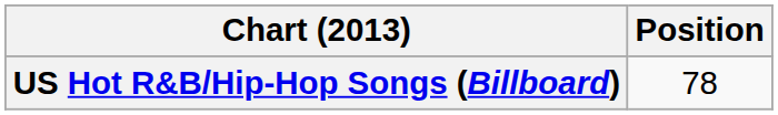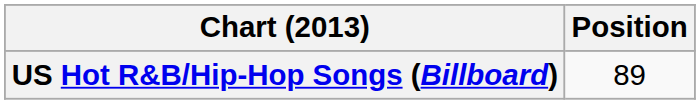US Hot R&B/Hip-Hop Songs (Billboard) | Position: 78 -> 89
